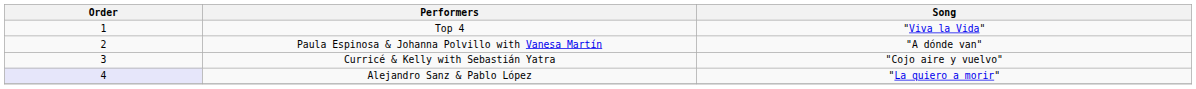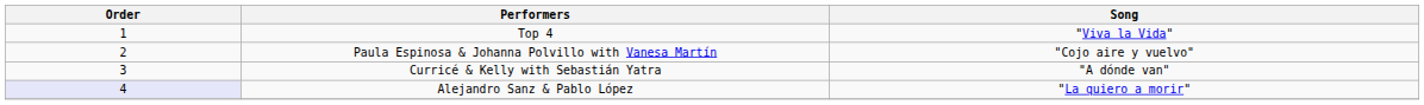Paula Espinosa & Johanna Polvillo with Vanesa Martín | Song: "A dónde van" -> "Cojo aire y vuelvo"
Curricé & Kelly with Sebastián Yatra | Song: "Cojo aire y vuelvo" -> "A dónde van"
